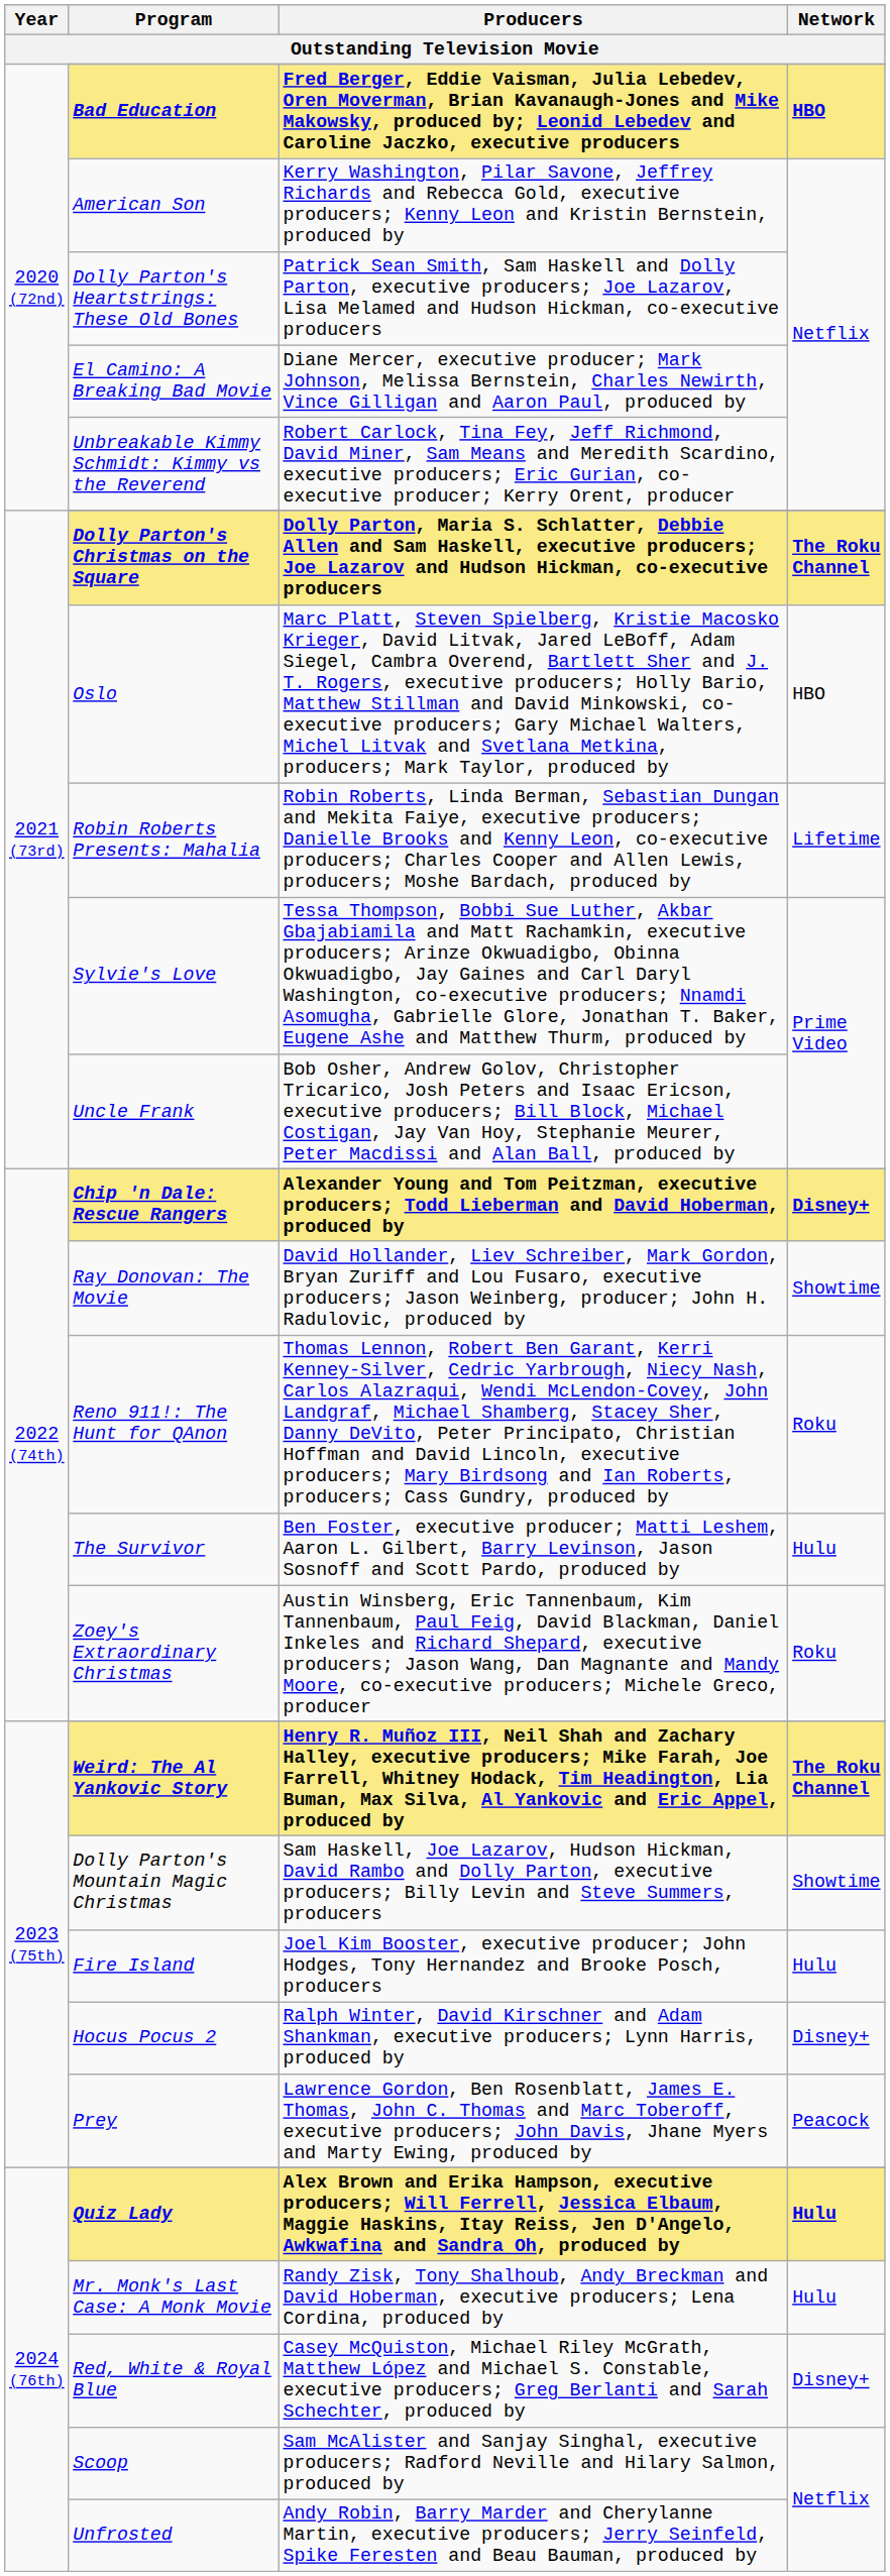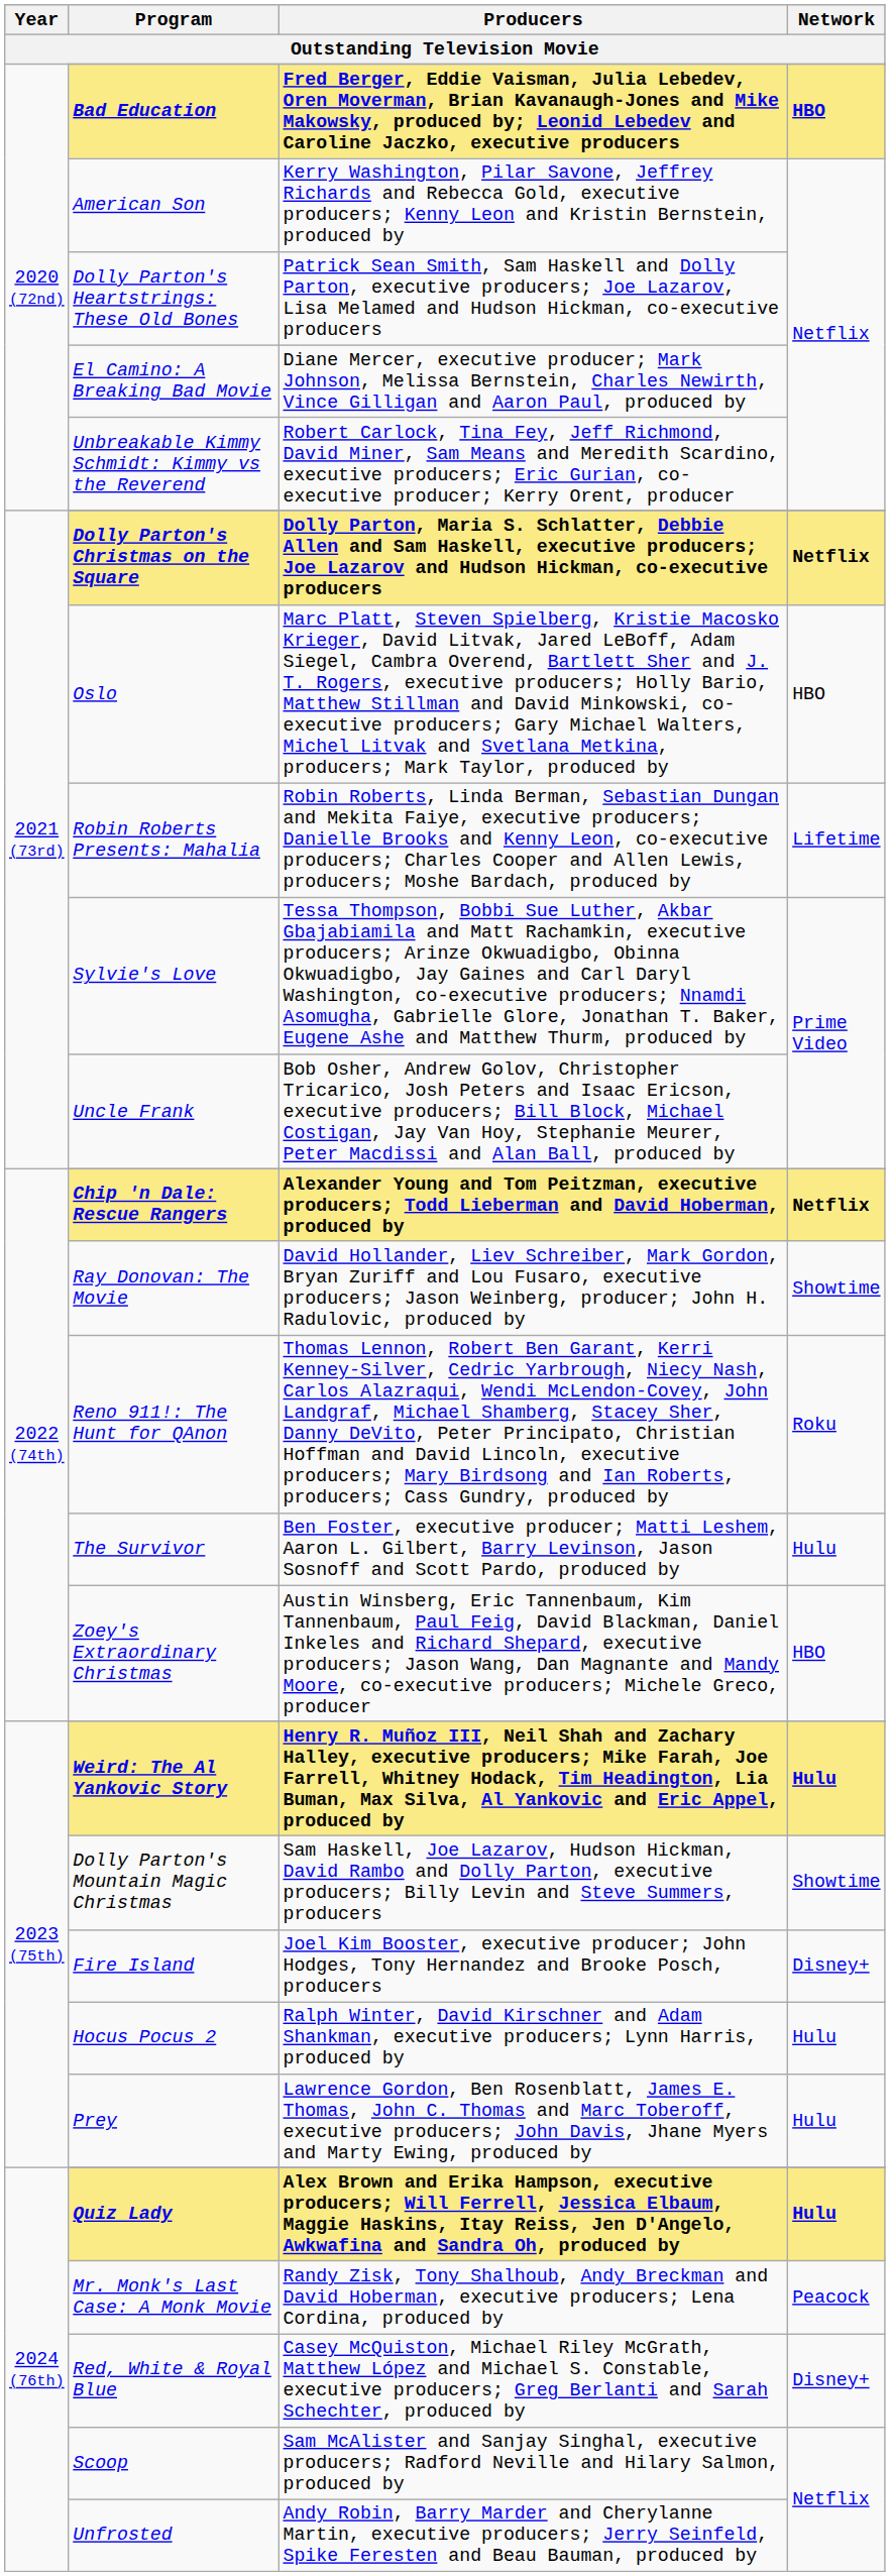Dolly Parton's Christmas on the Square | Network: The Roku Channel -> Netflix
Chip 'n Dale: Rescue Rangers | Network: Disney+ -> Netflix
Zoey's Extraordinary Christmas | Network: Roku -> HBO
Weird: The Al Yankovic Story | Network: The Roku Channel -> Hulu
Fire Island | Network: Hulu -> Disney+
Hocus Pocus 2 | Network: Disney+ -> Hulu
Prey | Network: Peacock -> Hulu
Mr. Monk's Last Case: A Monk Movie | Network: Hulu -> Peacock
